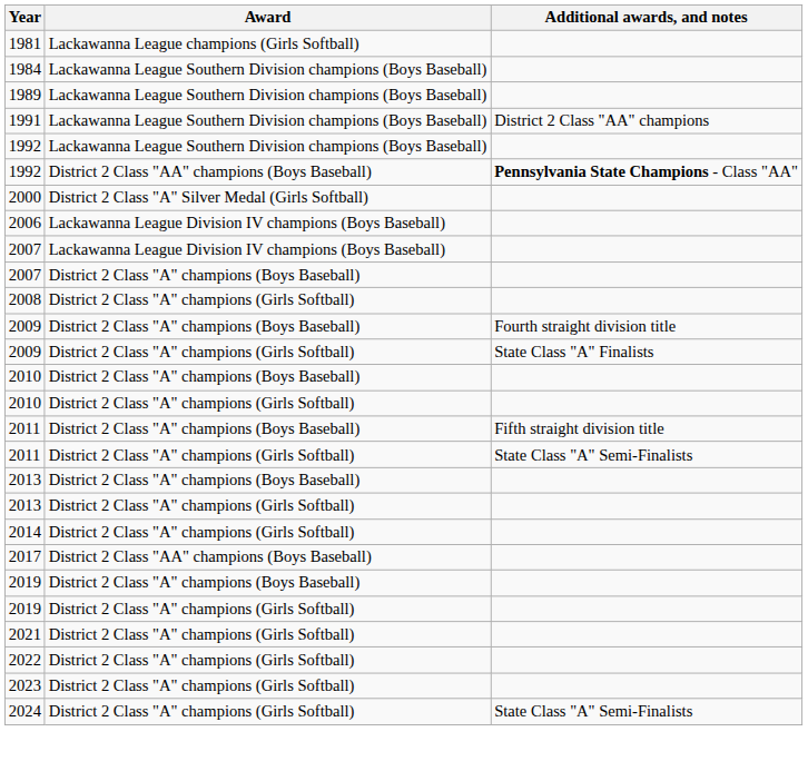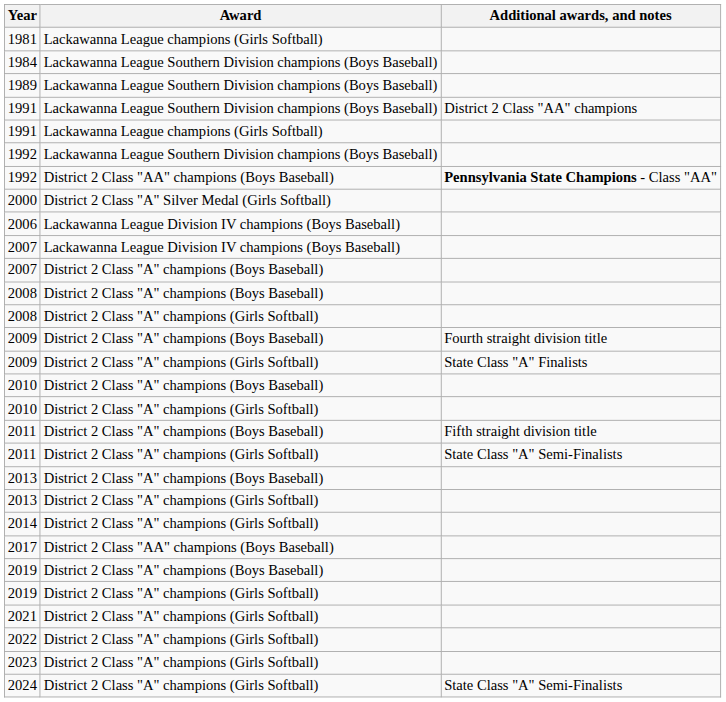+ row: 1991 | Lackawanna League champions (Girls Softball)
+ row: 2008 | District 2 Class "A" champions (Boys Baseball)
